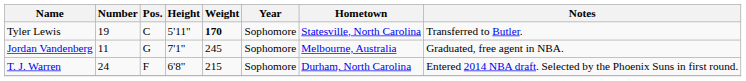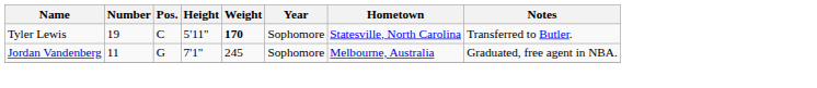- row: T. J. Warren | 24 | F | 6'8" | 215 | Sophomore | Durham, North Carolina | Entered 2014 NBA draft. Selected by the Phoenix Suns in first round.
